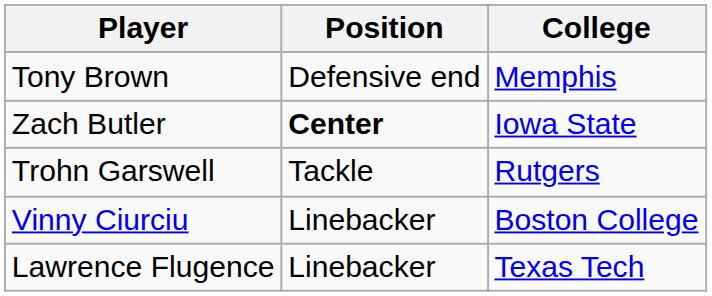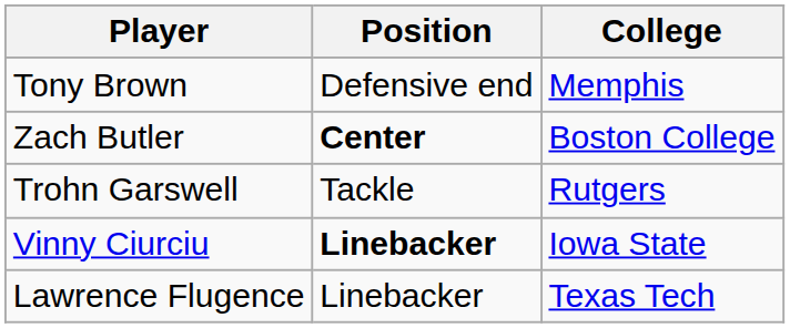Zach Butler | College: Iowa State -> Boston College
Vinny Ciurciu | Position: normal -> bold
Vinny Ciurciu | College: Boston College -> Iowa State
